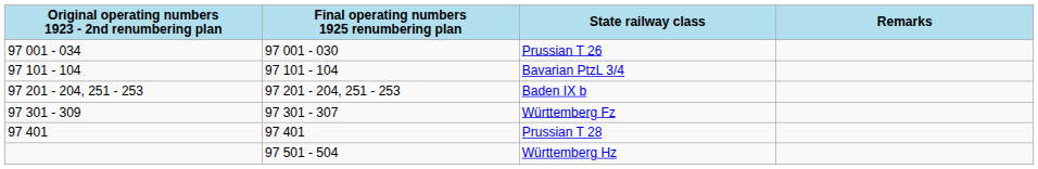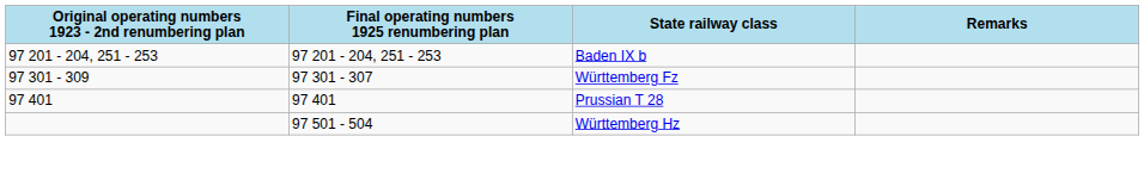- row: 97 001 - 034 | 97 001 - 030 | Prussian T 26
- row: 97 101 - 104 | 97 101 - 104 | Bavarian PtzL 3/4
